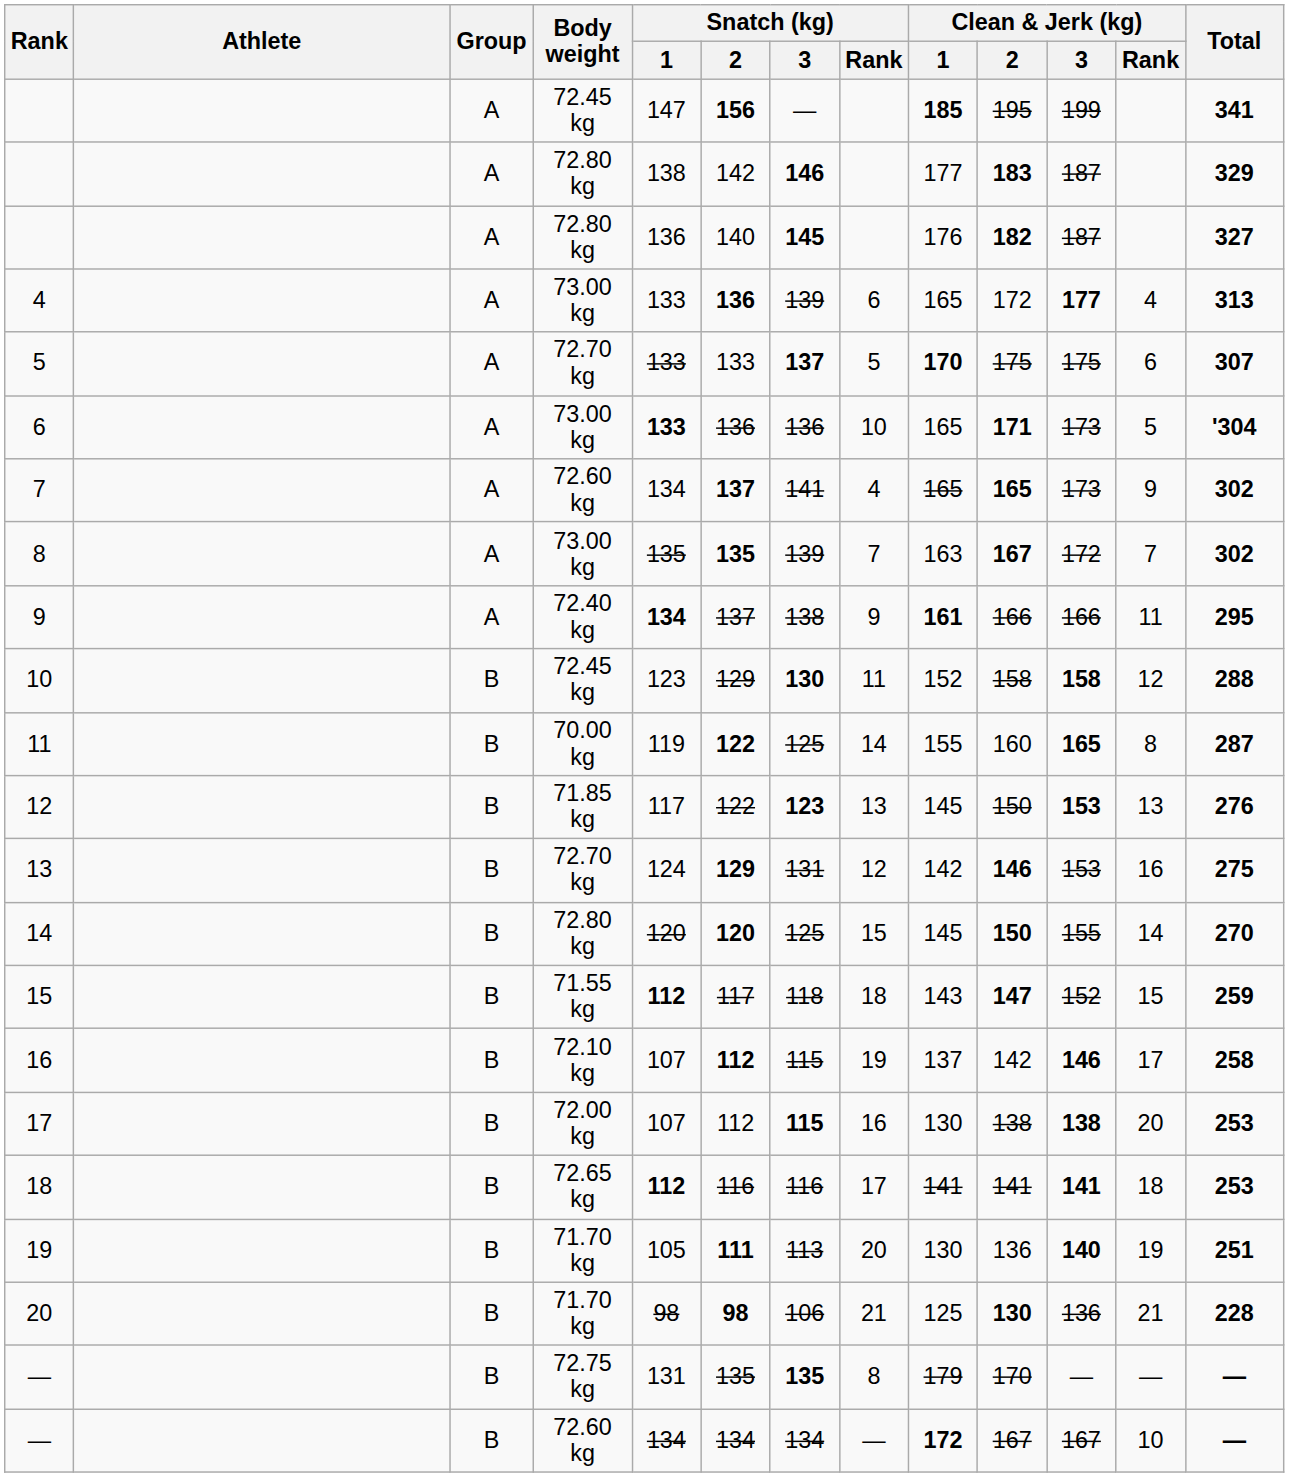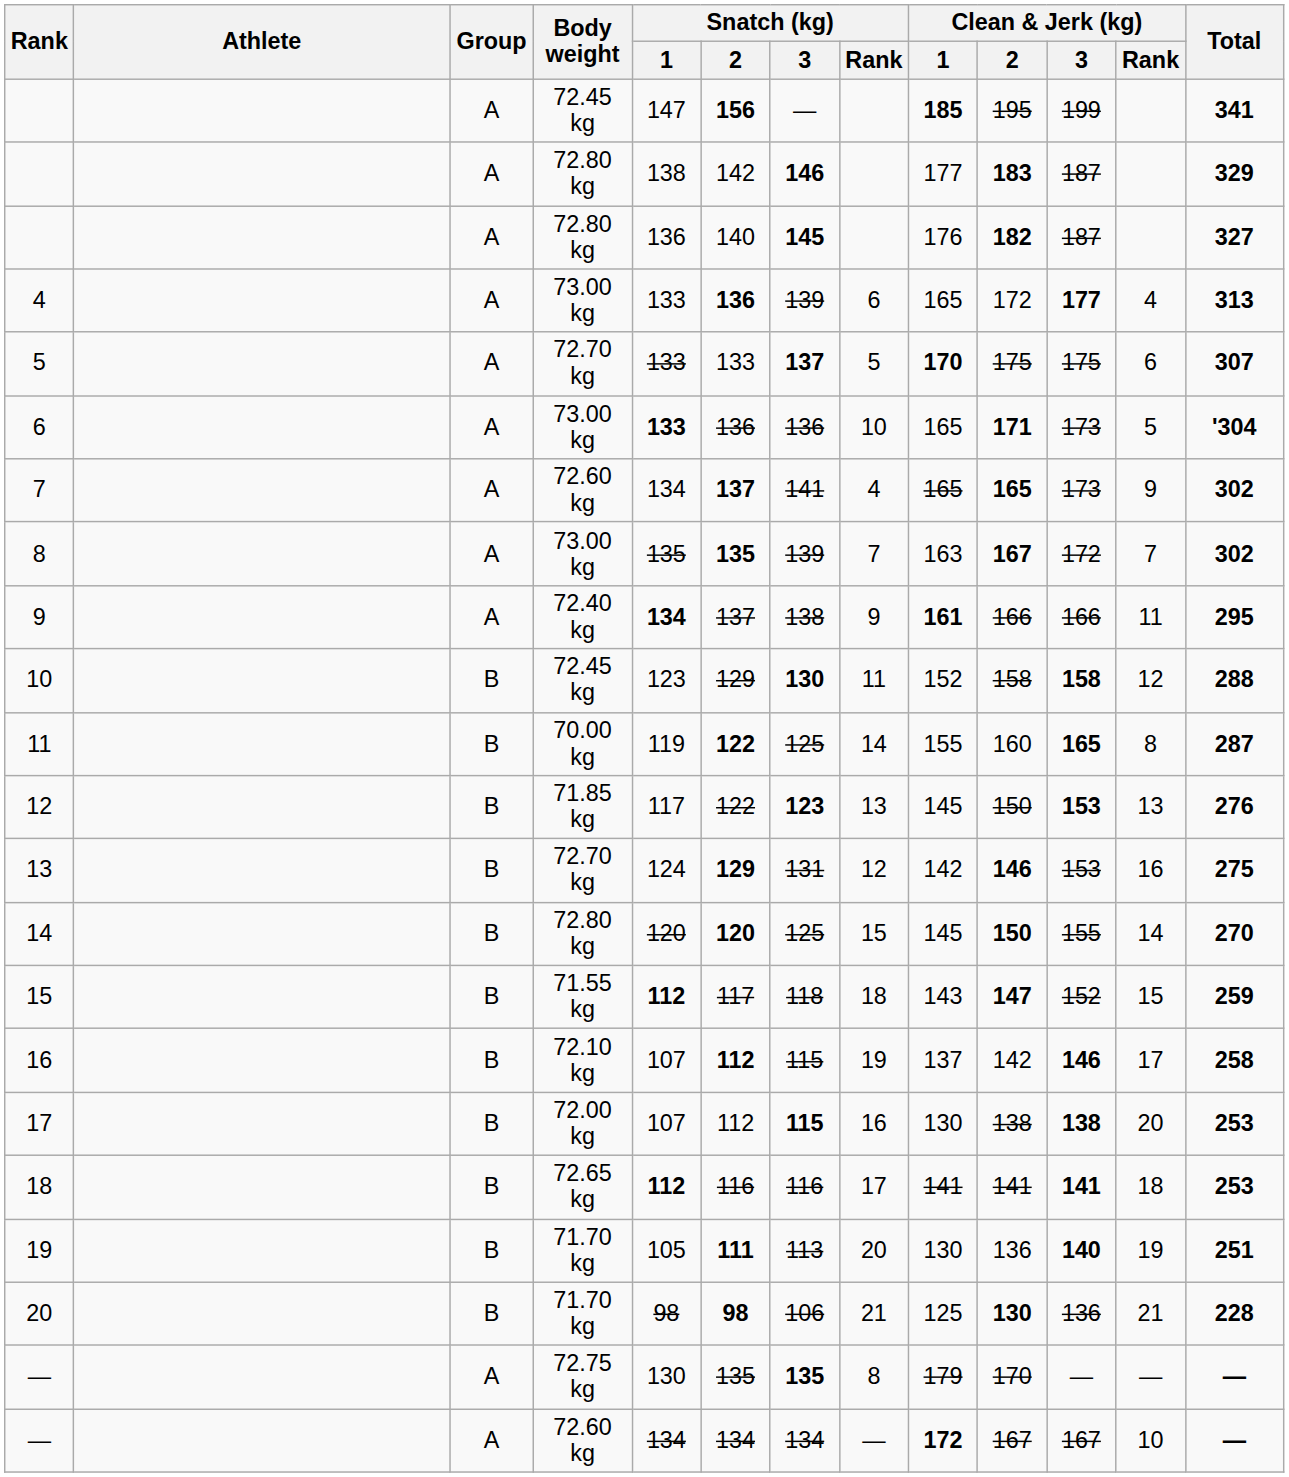— / 72.75 kg | Group: B -> A
— / 72.75 kg | Snatch (kg) / 1: 131 -> 130
— / 72.60 kg | Group: B -> A
